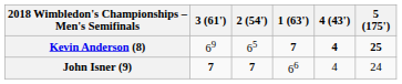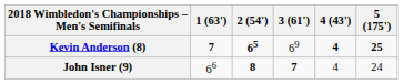columns swapped: 1 (63') <-> 3 (61')
Kevin Anderson (8) | 2 (54'): normal -> bold
John Isner (9) | 2 (54'): 7 -> 8
